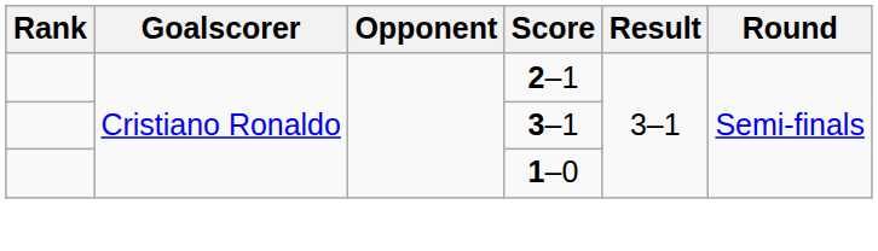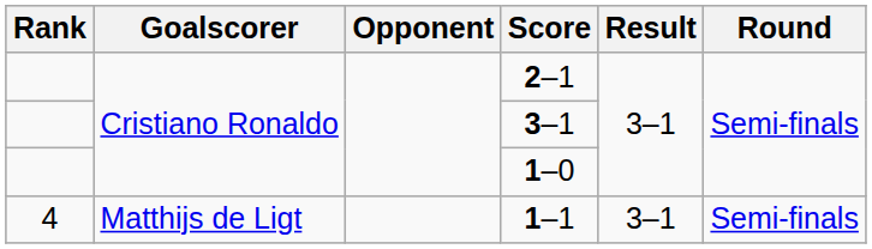+ row: 4 | Matthijs de Ligt | 1–1 | 3–1 | Semi-finals
